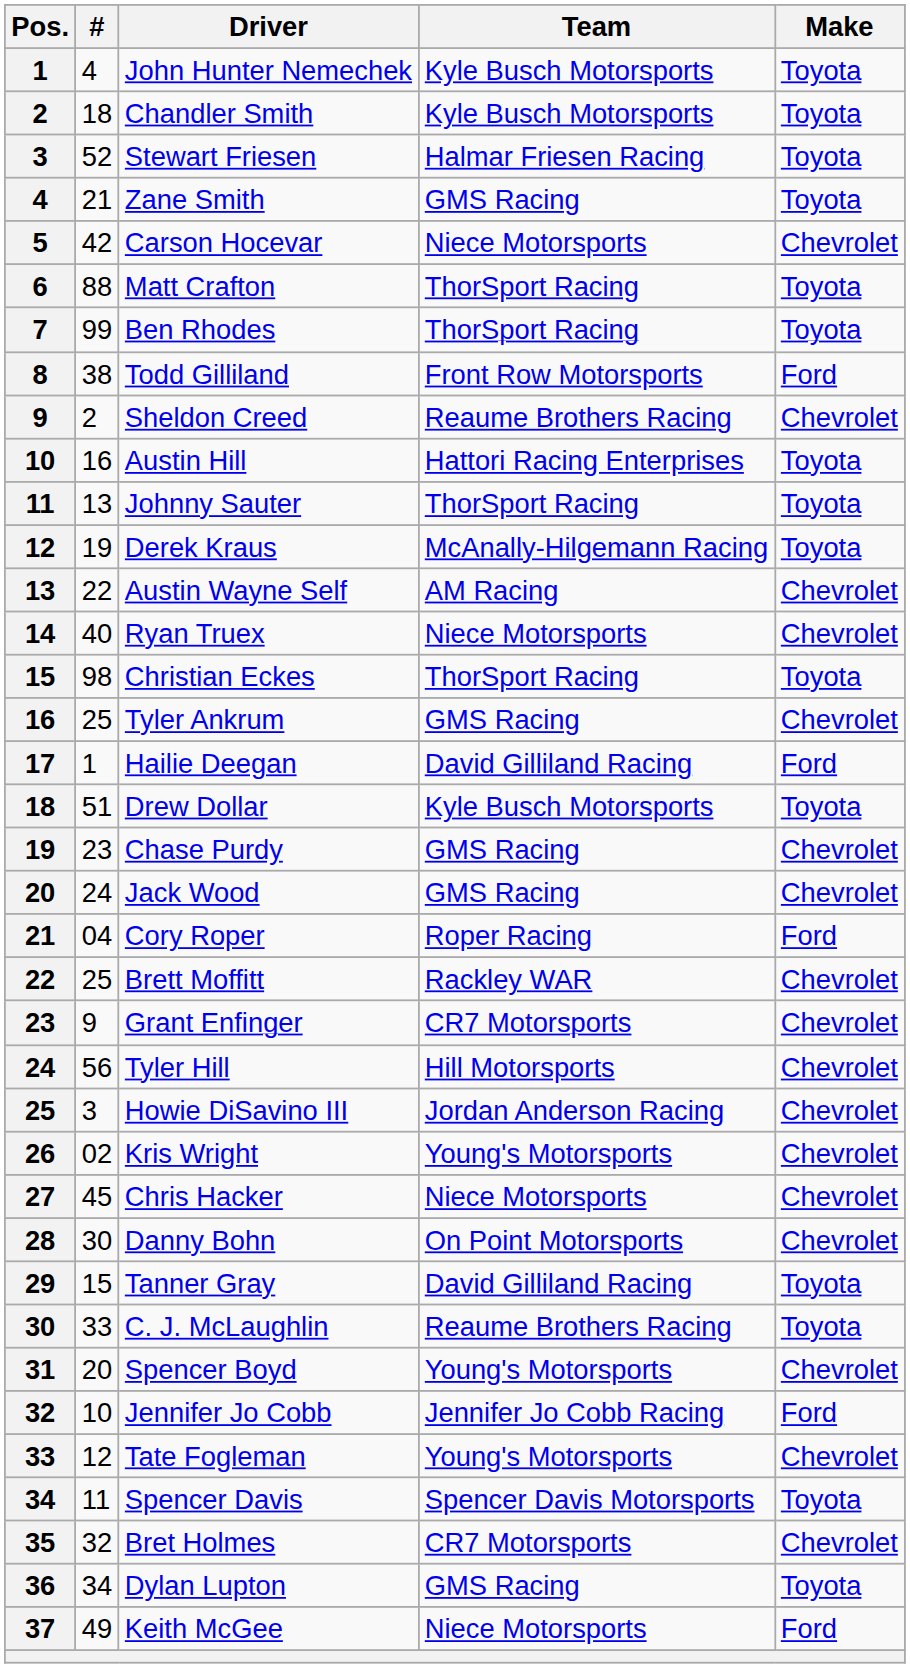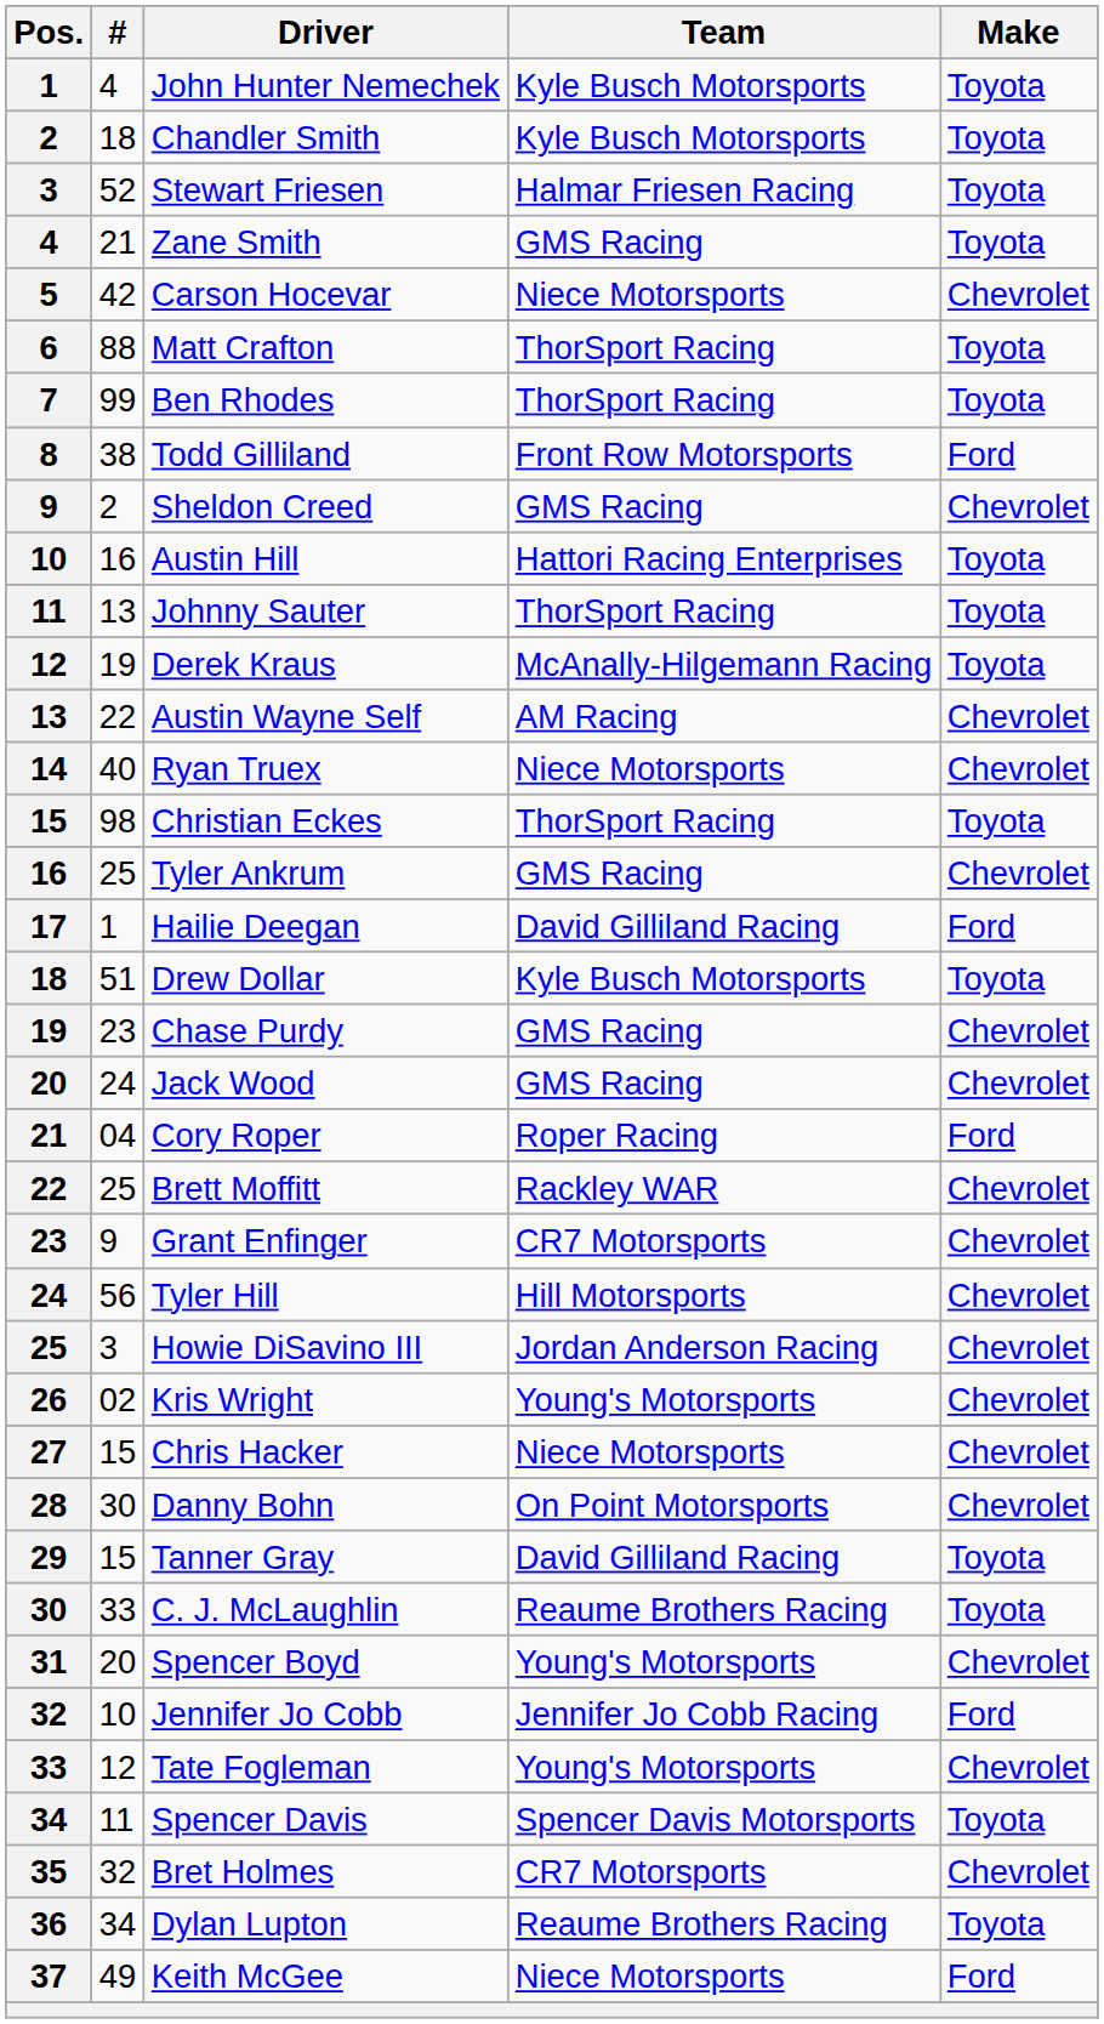Sheldon Creed | Team: Reaume Brothers Racing -> GMS Racing
Chris Hacker | #: 45 -> 15
Dylan Lupton | Team: GMS Racing -> Reaume Brothers Racing
